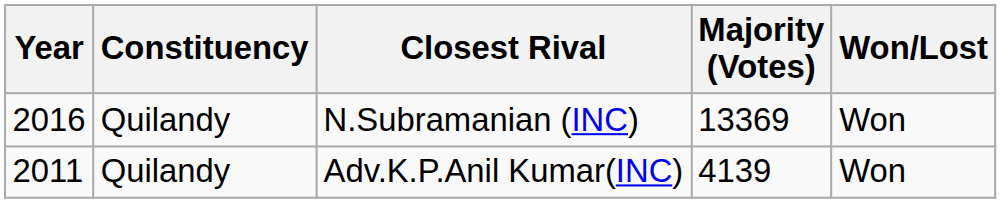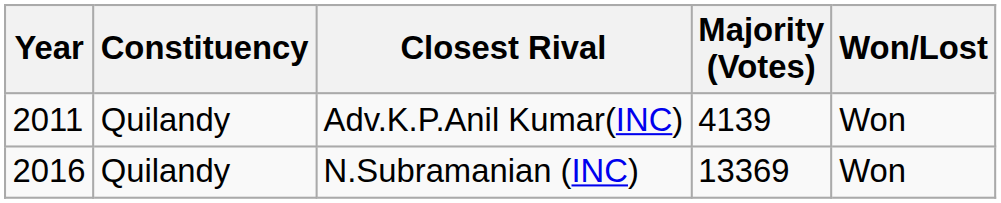rows swapped: Adv.K.P.Anil Kumar(INC) <-> N.Subramanian (INC)
